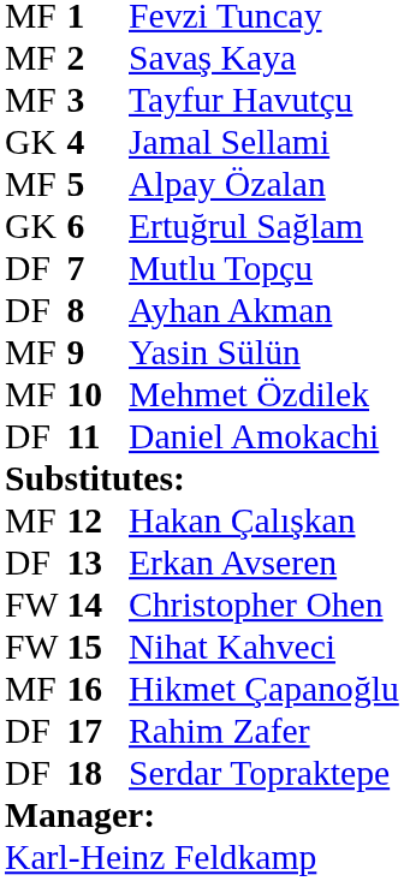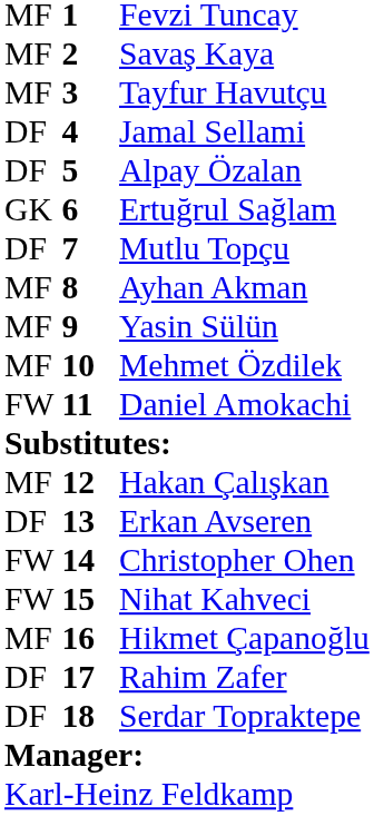Jamal Sellami | column 1: GK -> DF
Alpay Özalan | column 1: MF -> DF
Ayhan Akman | column 1: DF -> MF
Daniel Amokachi | column 1: DF -> FW
